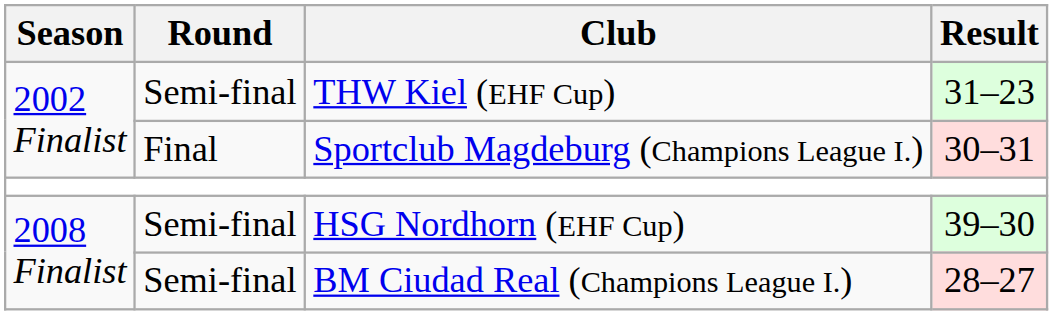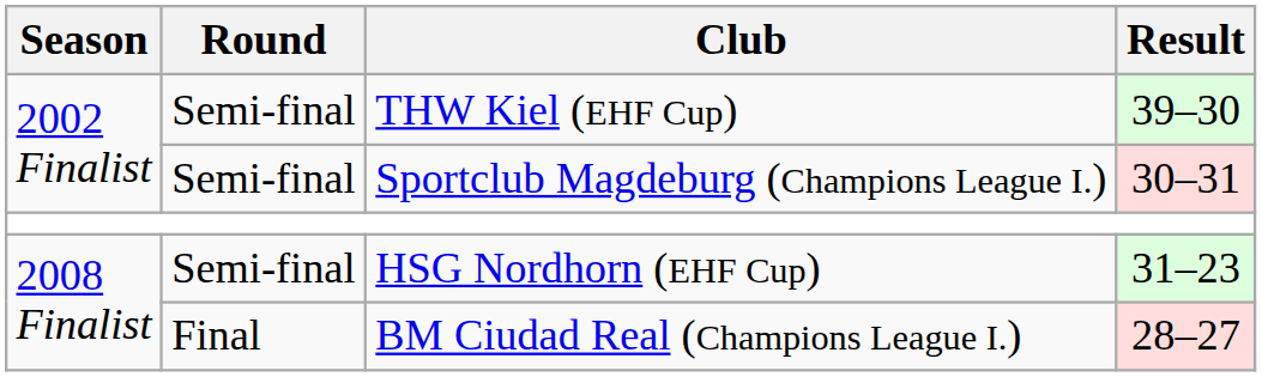THW Kiel (EHF Cup) | Result: 31–23 -> 39–30
Sportclub Magdeburg (Champions League I.) | Round: Final -> Semi-final
HSG Nordhorn (EHF Cup) | Result: 39–30 -> 31–23
BM Ciudad Real (Champions League I.) | Round: Semi-final -> Final
